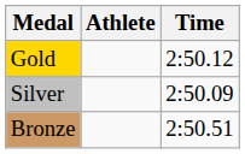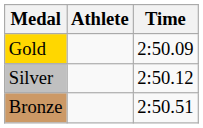Gold | Time: 2:50.12 -> 2:50.09
Silver | Time: 2:50.09 -> 2:50.12
